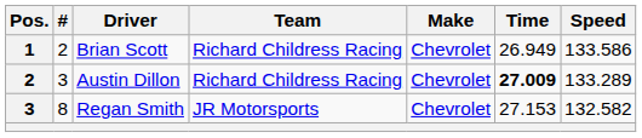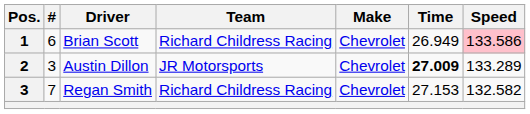Brian Scott | #: 2 -> 6
Brian Scott | Speed: no background -> pink background
Austin Dillon | Team: Richard Childress Racing -> JR Motorsports
Regan Smith | #: 8 -> 7
Regan Smith | Team: JR Motorsports -> Richard Childress Racing
